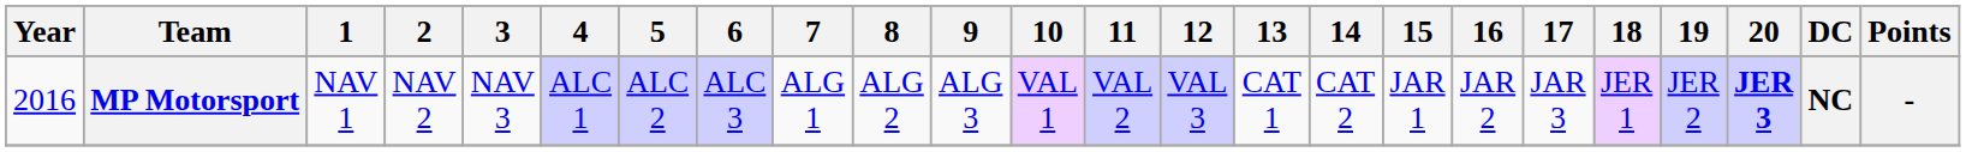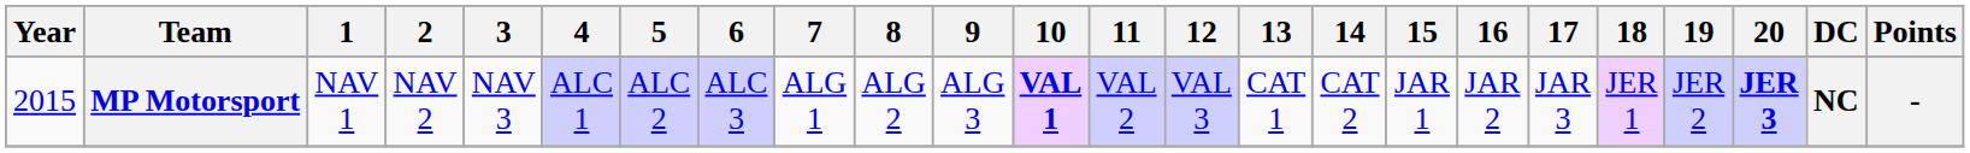MP Motorsport | Year: 2016 -> 2015
MP Motorsport | 10: normal -> bold
